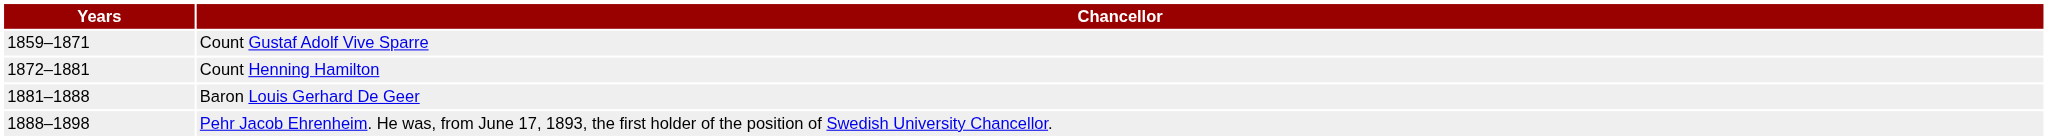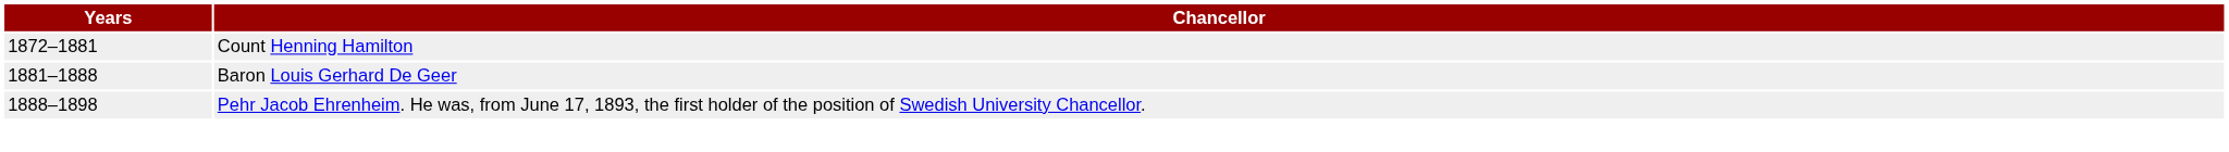- row: 1859–1871 | Count Gustaf Adolf Vive Sparre
